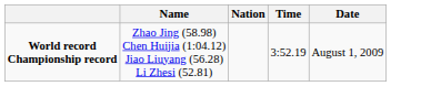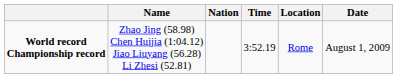+ column: Location | Rome
